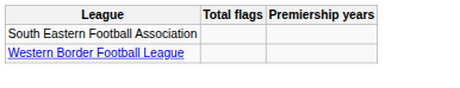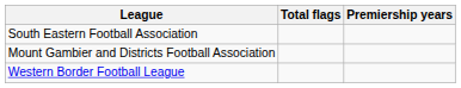+ row: Mount Gambier and Districts Football Association
